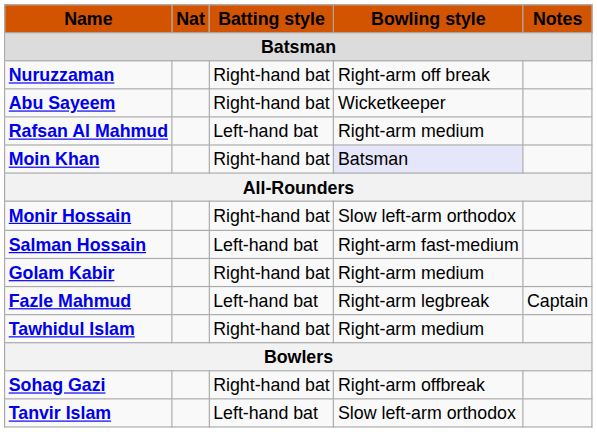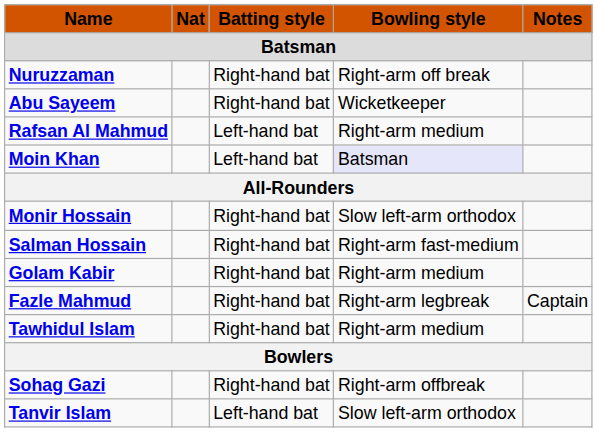Moin Khan | Batting style: Right-hand bat -> Left-hand bat
Salman Hossain | Batting style: Left-hand bat -> Right-hand bat
Fazle Mahmud | Batting style: Left-hand bat -> Right-hand bat
